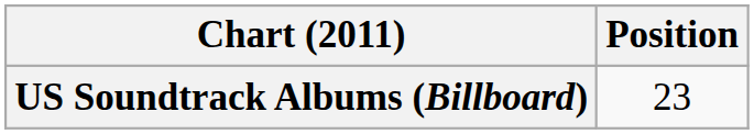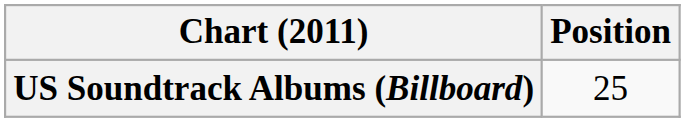US Soundtrack Albums (Billboard) | Position: 23 -> 25
